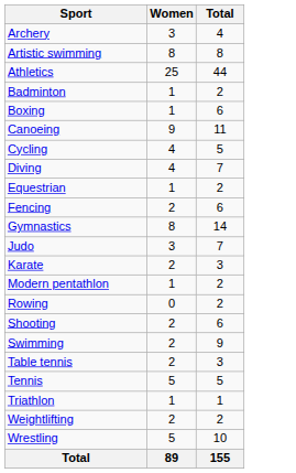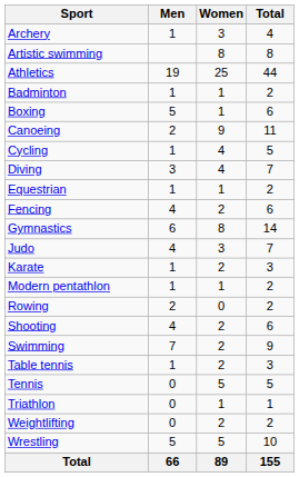+ column: Men | 1 | 19 | 1 | 5 | 2 | 1 | 3 | 1 | 4 | 6 | 4 | 1 | 1 | 2 | 4 | 7 | 1 | 0 | 0 | 0 | 5 | 66
